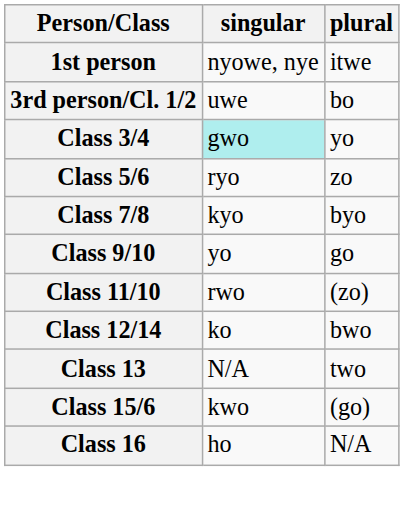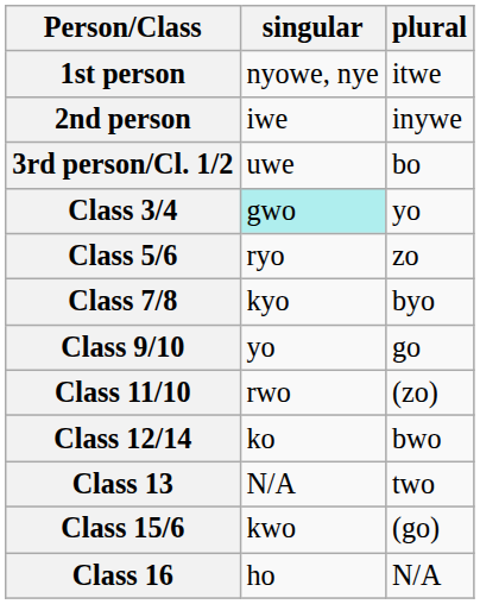+ row: 2nd person | iwe | inywe
